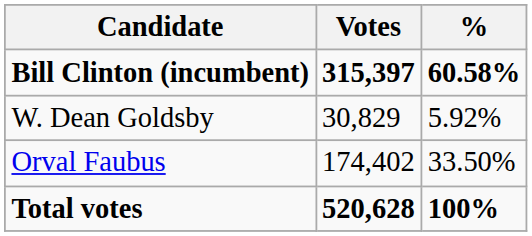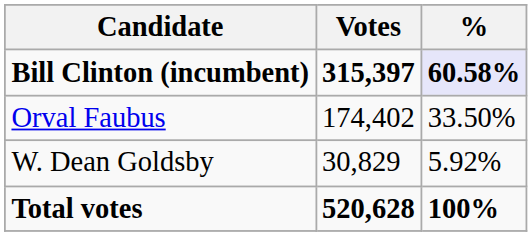Bill Clinton (incumbent) | %: no background -> lavender background
rows swapped: Orval Faubus <-> W. Dean Goldsby
